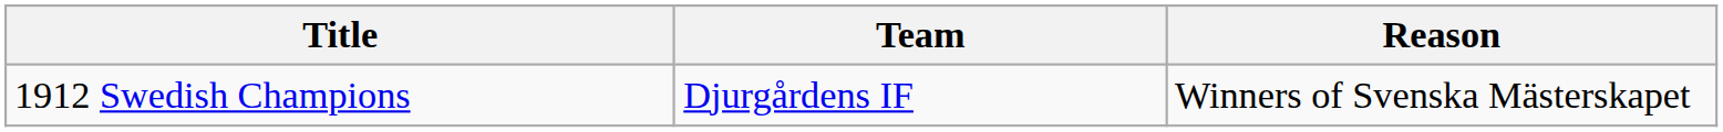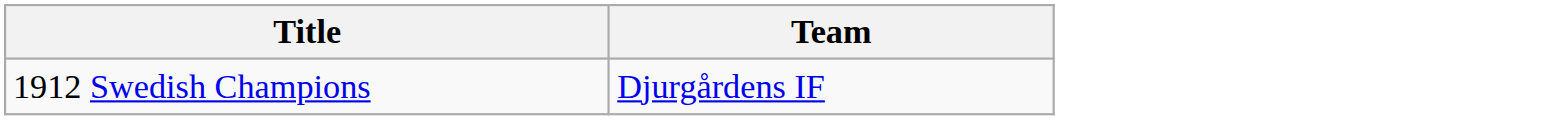- column: Reason | Winners of Svenska Mästerskapet
